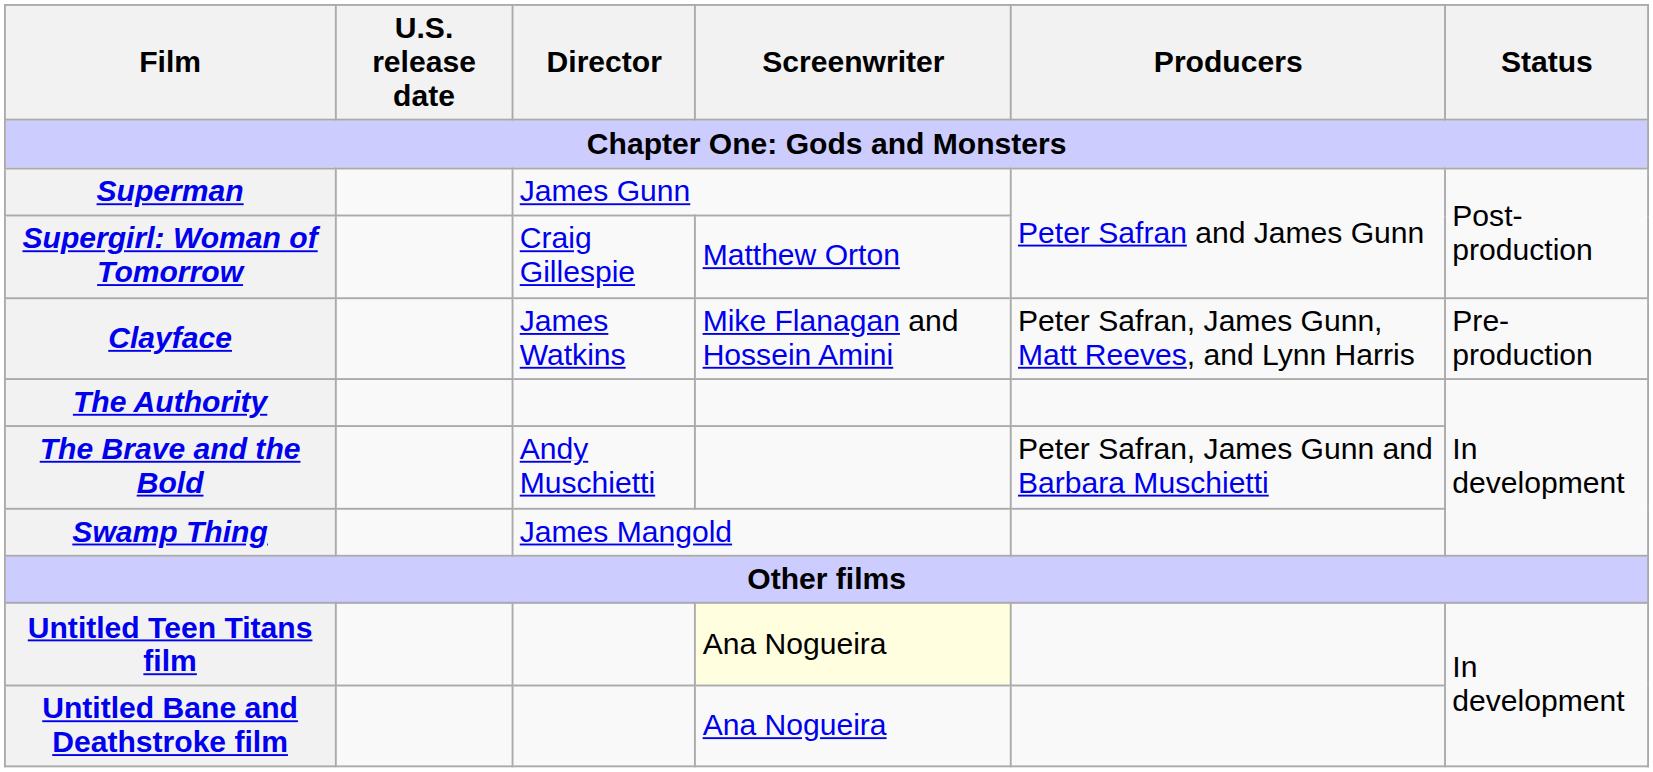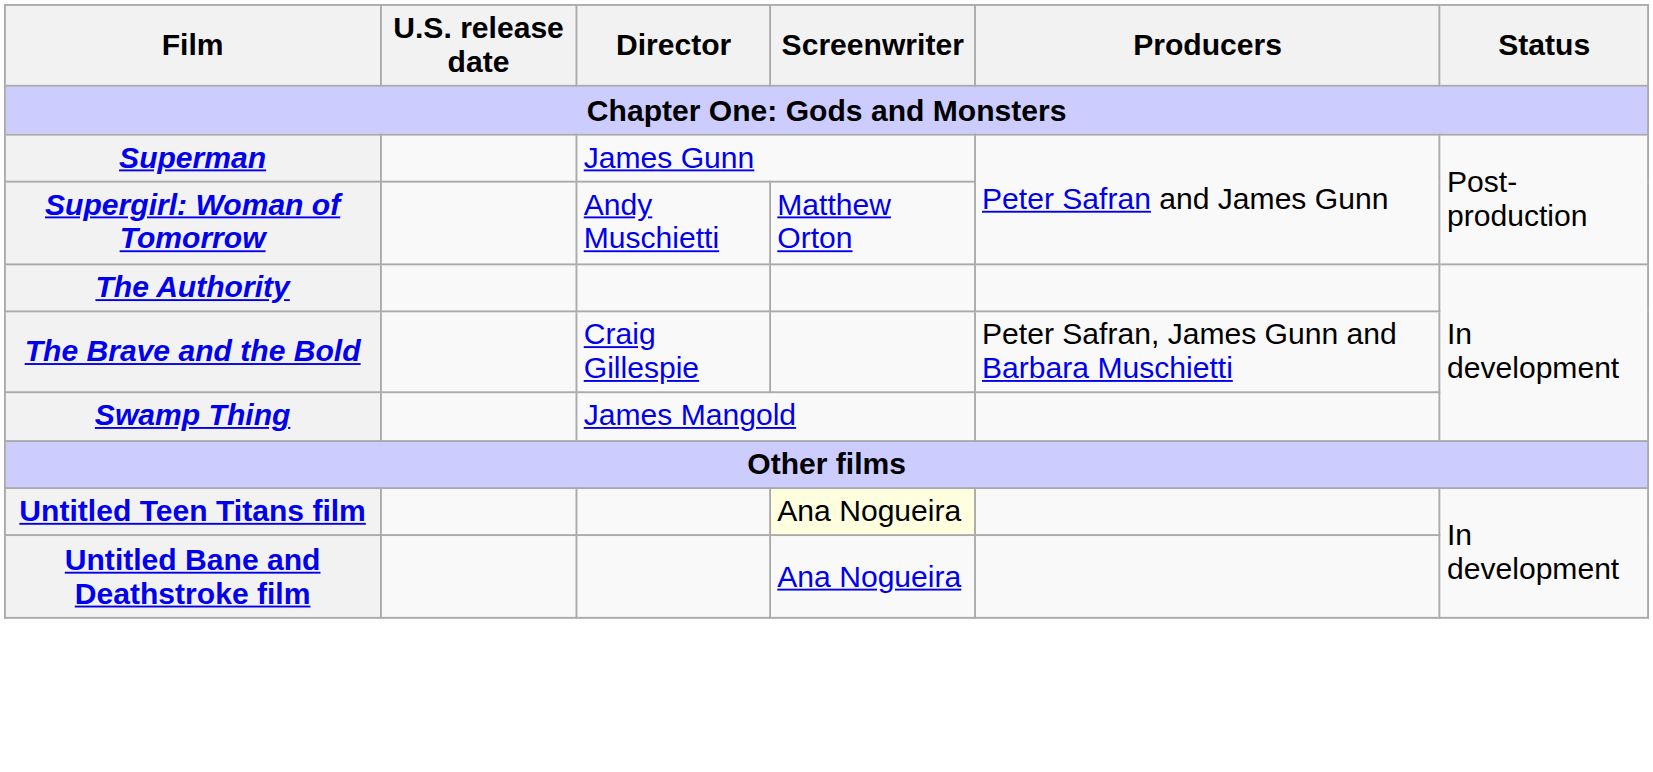Supergirl: Woman of Tomorrow | Director: Craig Gillespie -> Andy Muschietti
- row: Clayface | James Watkins | Mike Flanagan and Hossein Amini | Peter Safran, James Gunn, Matt Reeves, and Lynn Harris | Pre-production
The Brave and the Bold | Director: Andy Muschietti -> Craig Gillespie
